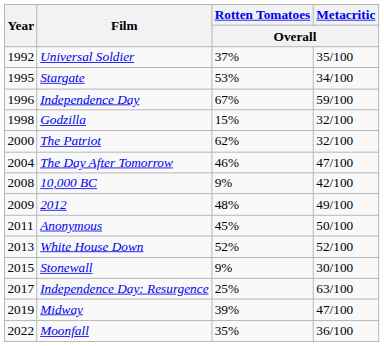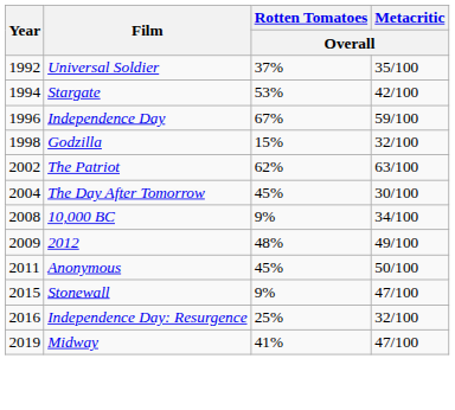Stargate | Year: 1995 -> 1994
Stargate | Metacritic / Overall: 34/100 -> 42/100
The Patriot | Year: 2000 -> 2002
The Patriot | Metacritic / Overall: 32/100 -> 63/100
The Day After Tomorrow | Rotten Tomatoes / Overall: 46% -> 45%
The Day After Tomorrow | Metacritic / Overall: 47/100 -> 30/100
10,000 BC | Metacritic / Overall: 42/100 -> 34/100
- row: 2013 | White House Down | 52% | 52/100
Stonewall | Metacritic / Overall: 30/100 -> 47/100
Independence Day: Resurgence | Year: 2017 -> 2016
Independence Day: Resurgence | Metacritic / Overall: 63/100 -> 32/100
Midway | Rotten Tomatoes / Overall: 39% -> 41%
- row: 2022 | Moonfall | 35% | 36/100
